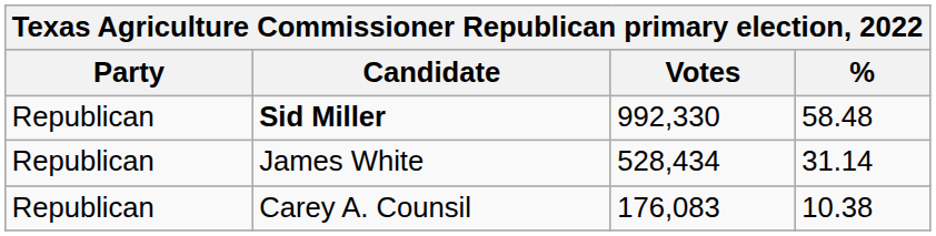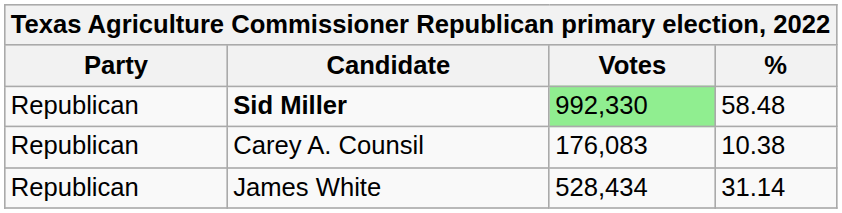Sid Miller | Votes: no background -> lightgreen background
rows swapped: James White <-> Carey A. Counsil
